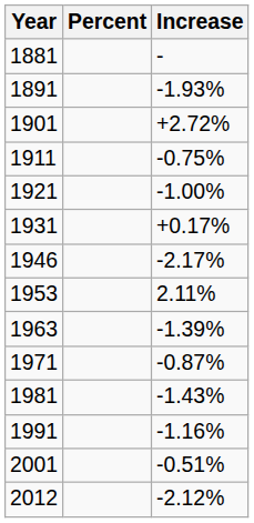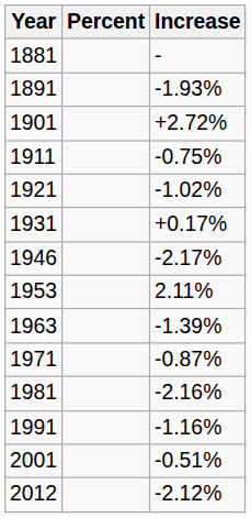1921 | Increase: -1.00% -> -1.02%
1981 | Increase: -1.43% -> -2.16%
